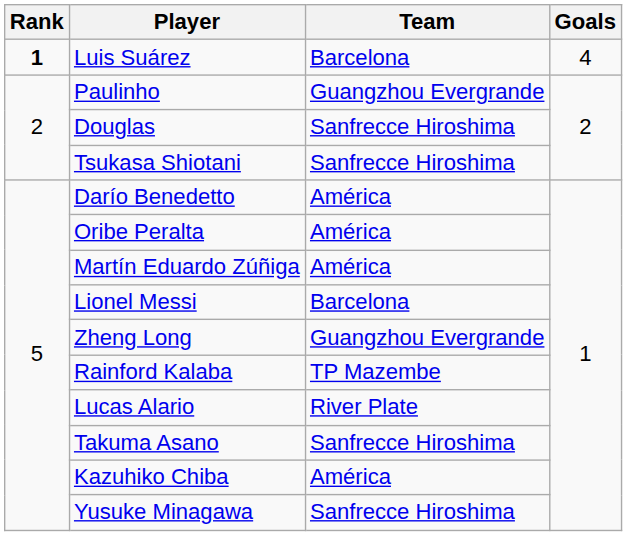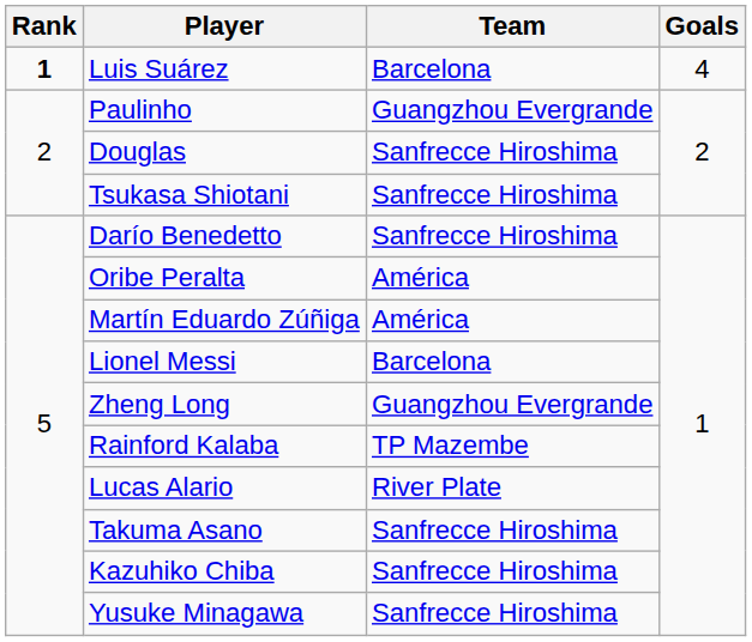Darío Benedetto | Team: América -> Sanfrecce Hiroshima
Kazuhiko Chiba | Team: América -> Sanfrecce Hiroshima
